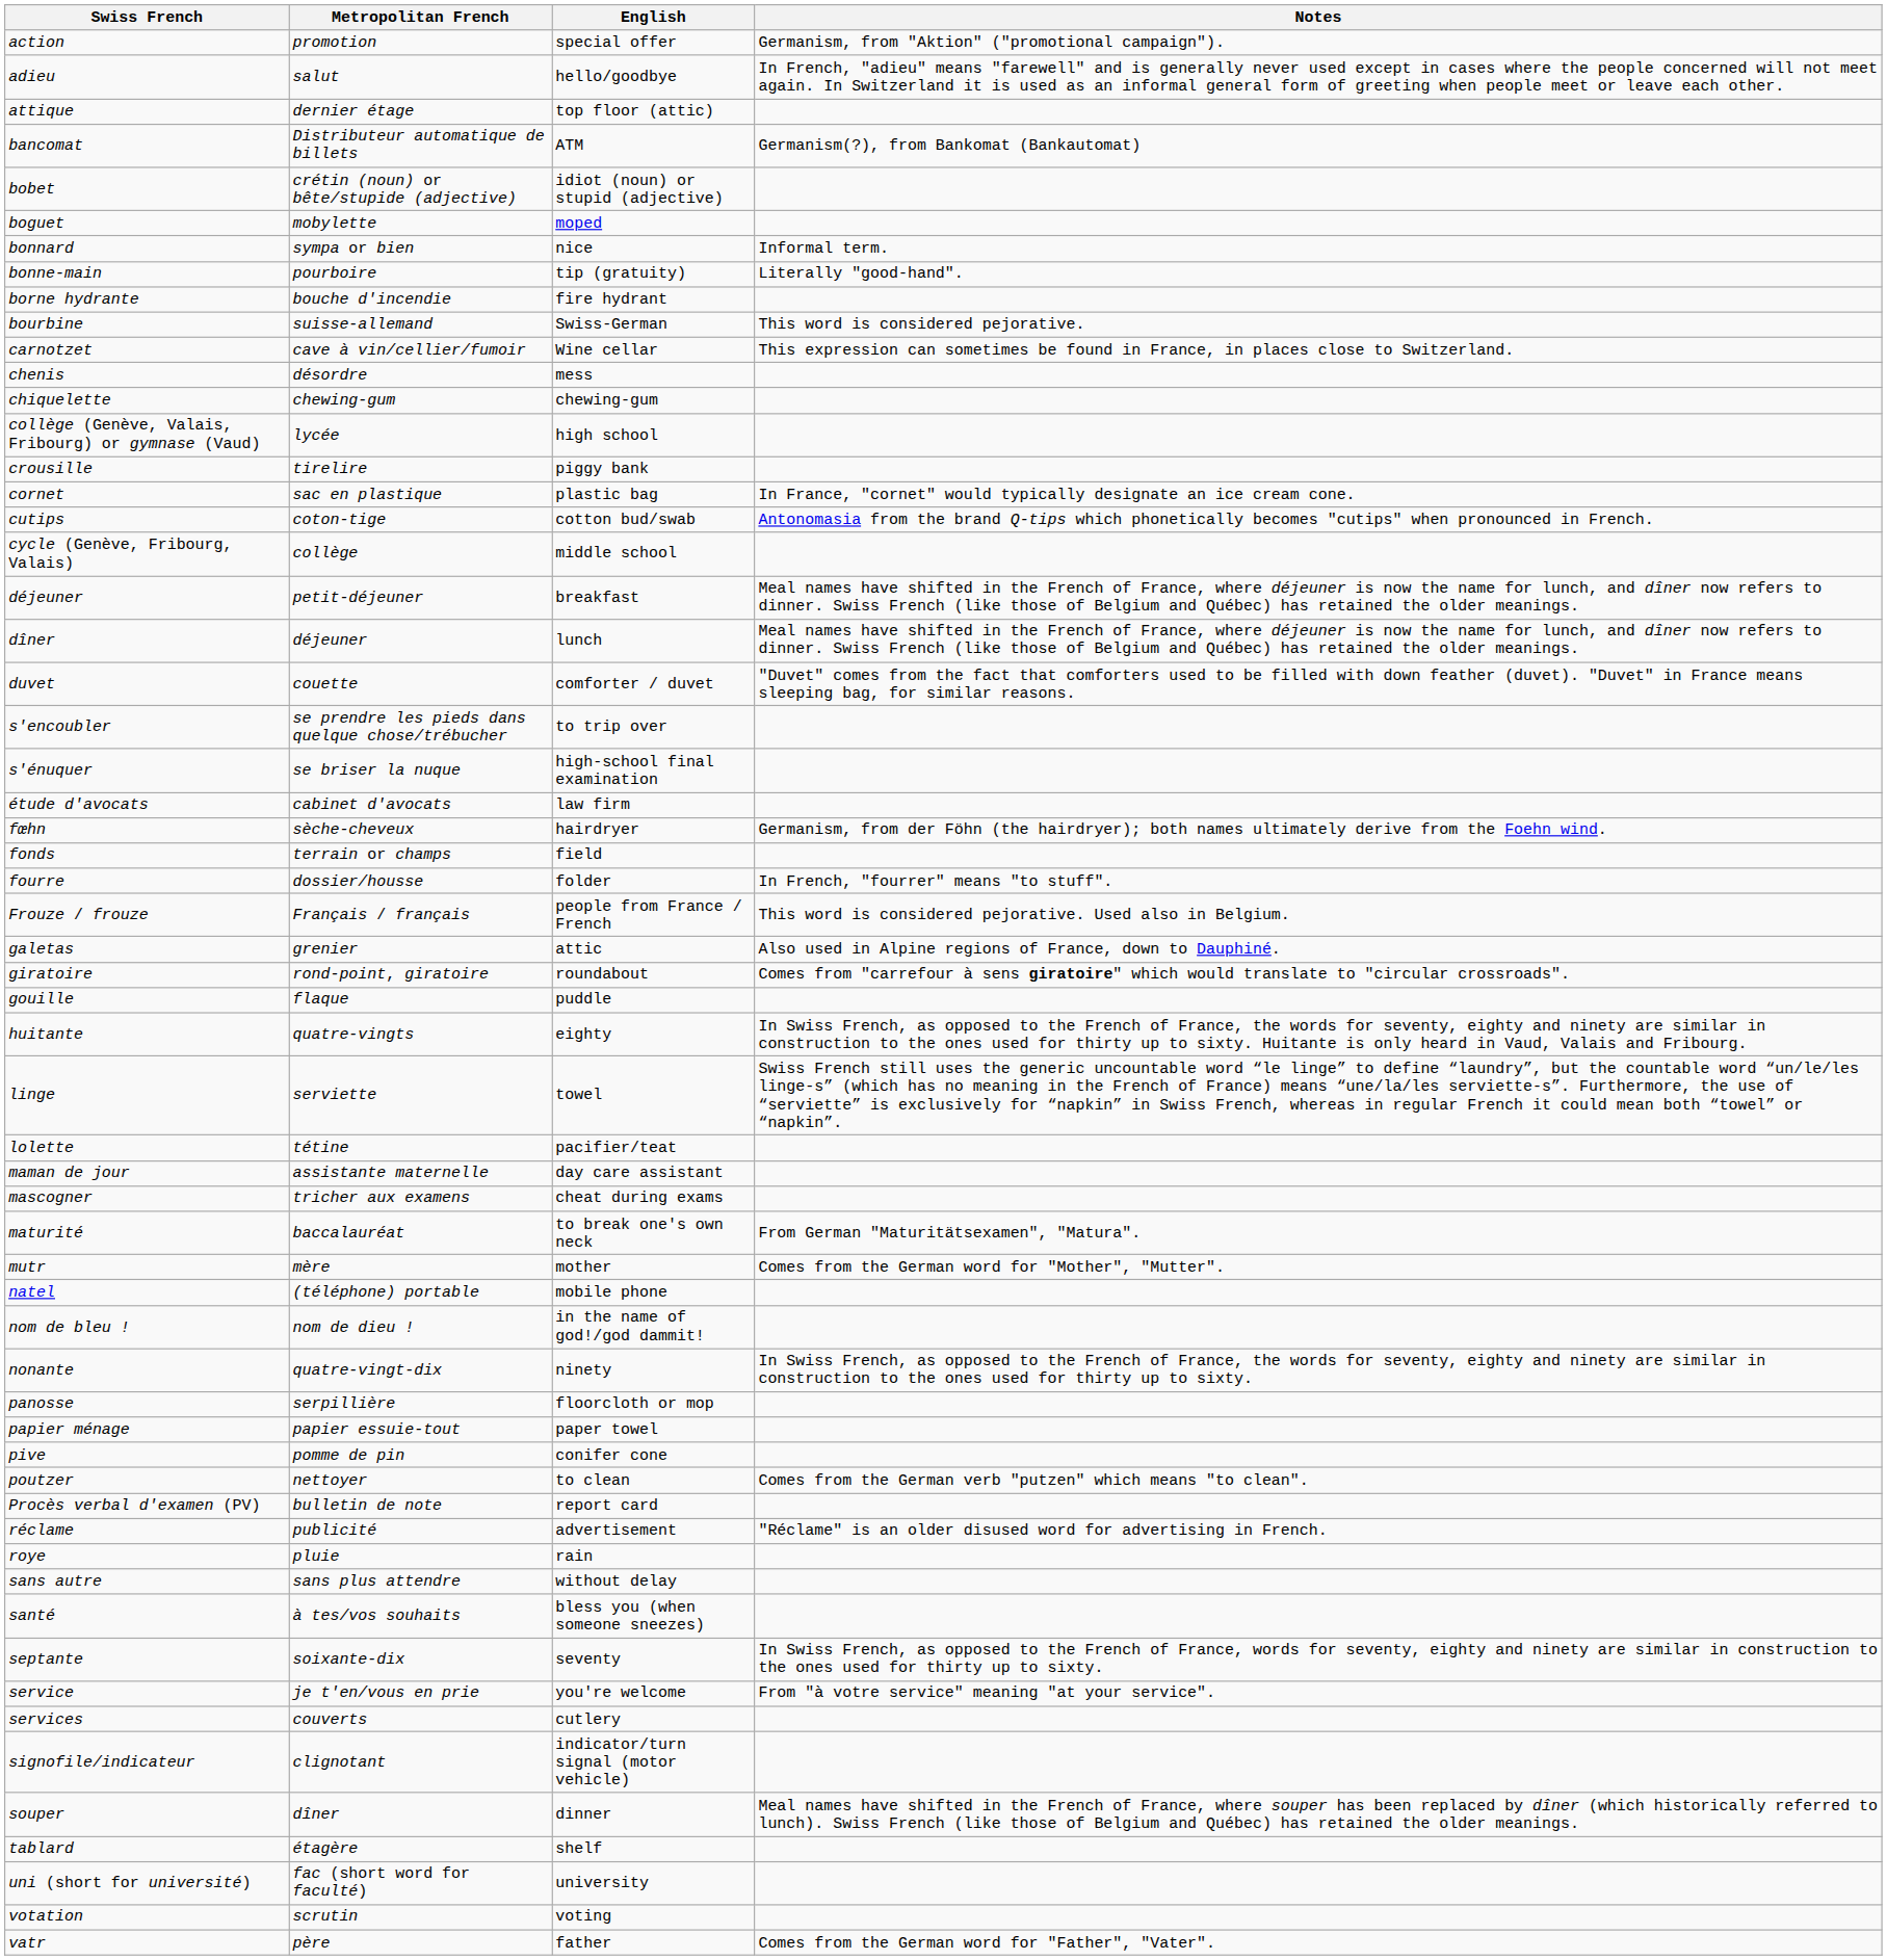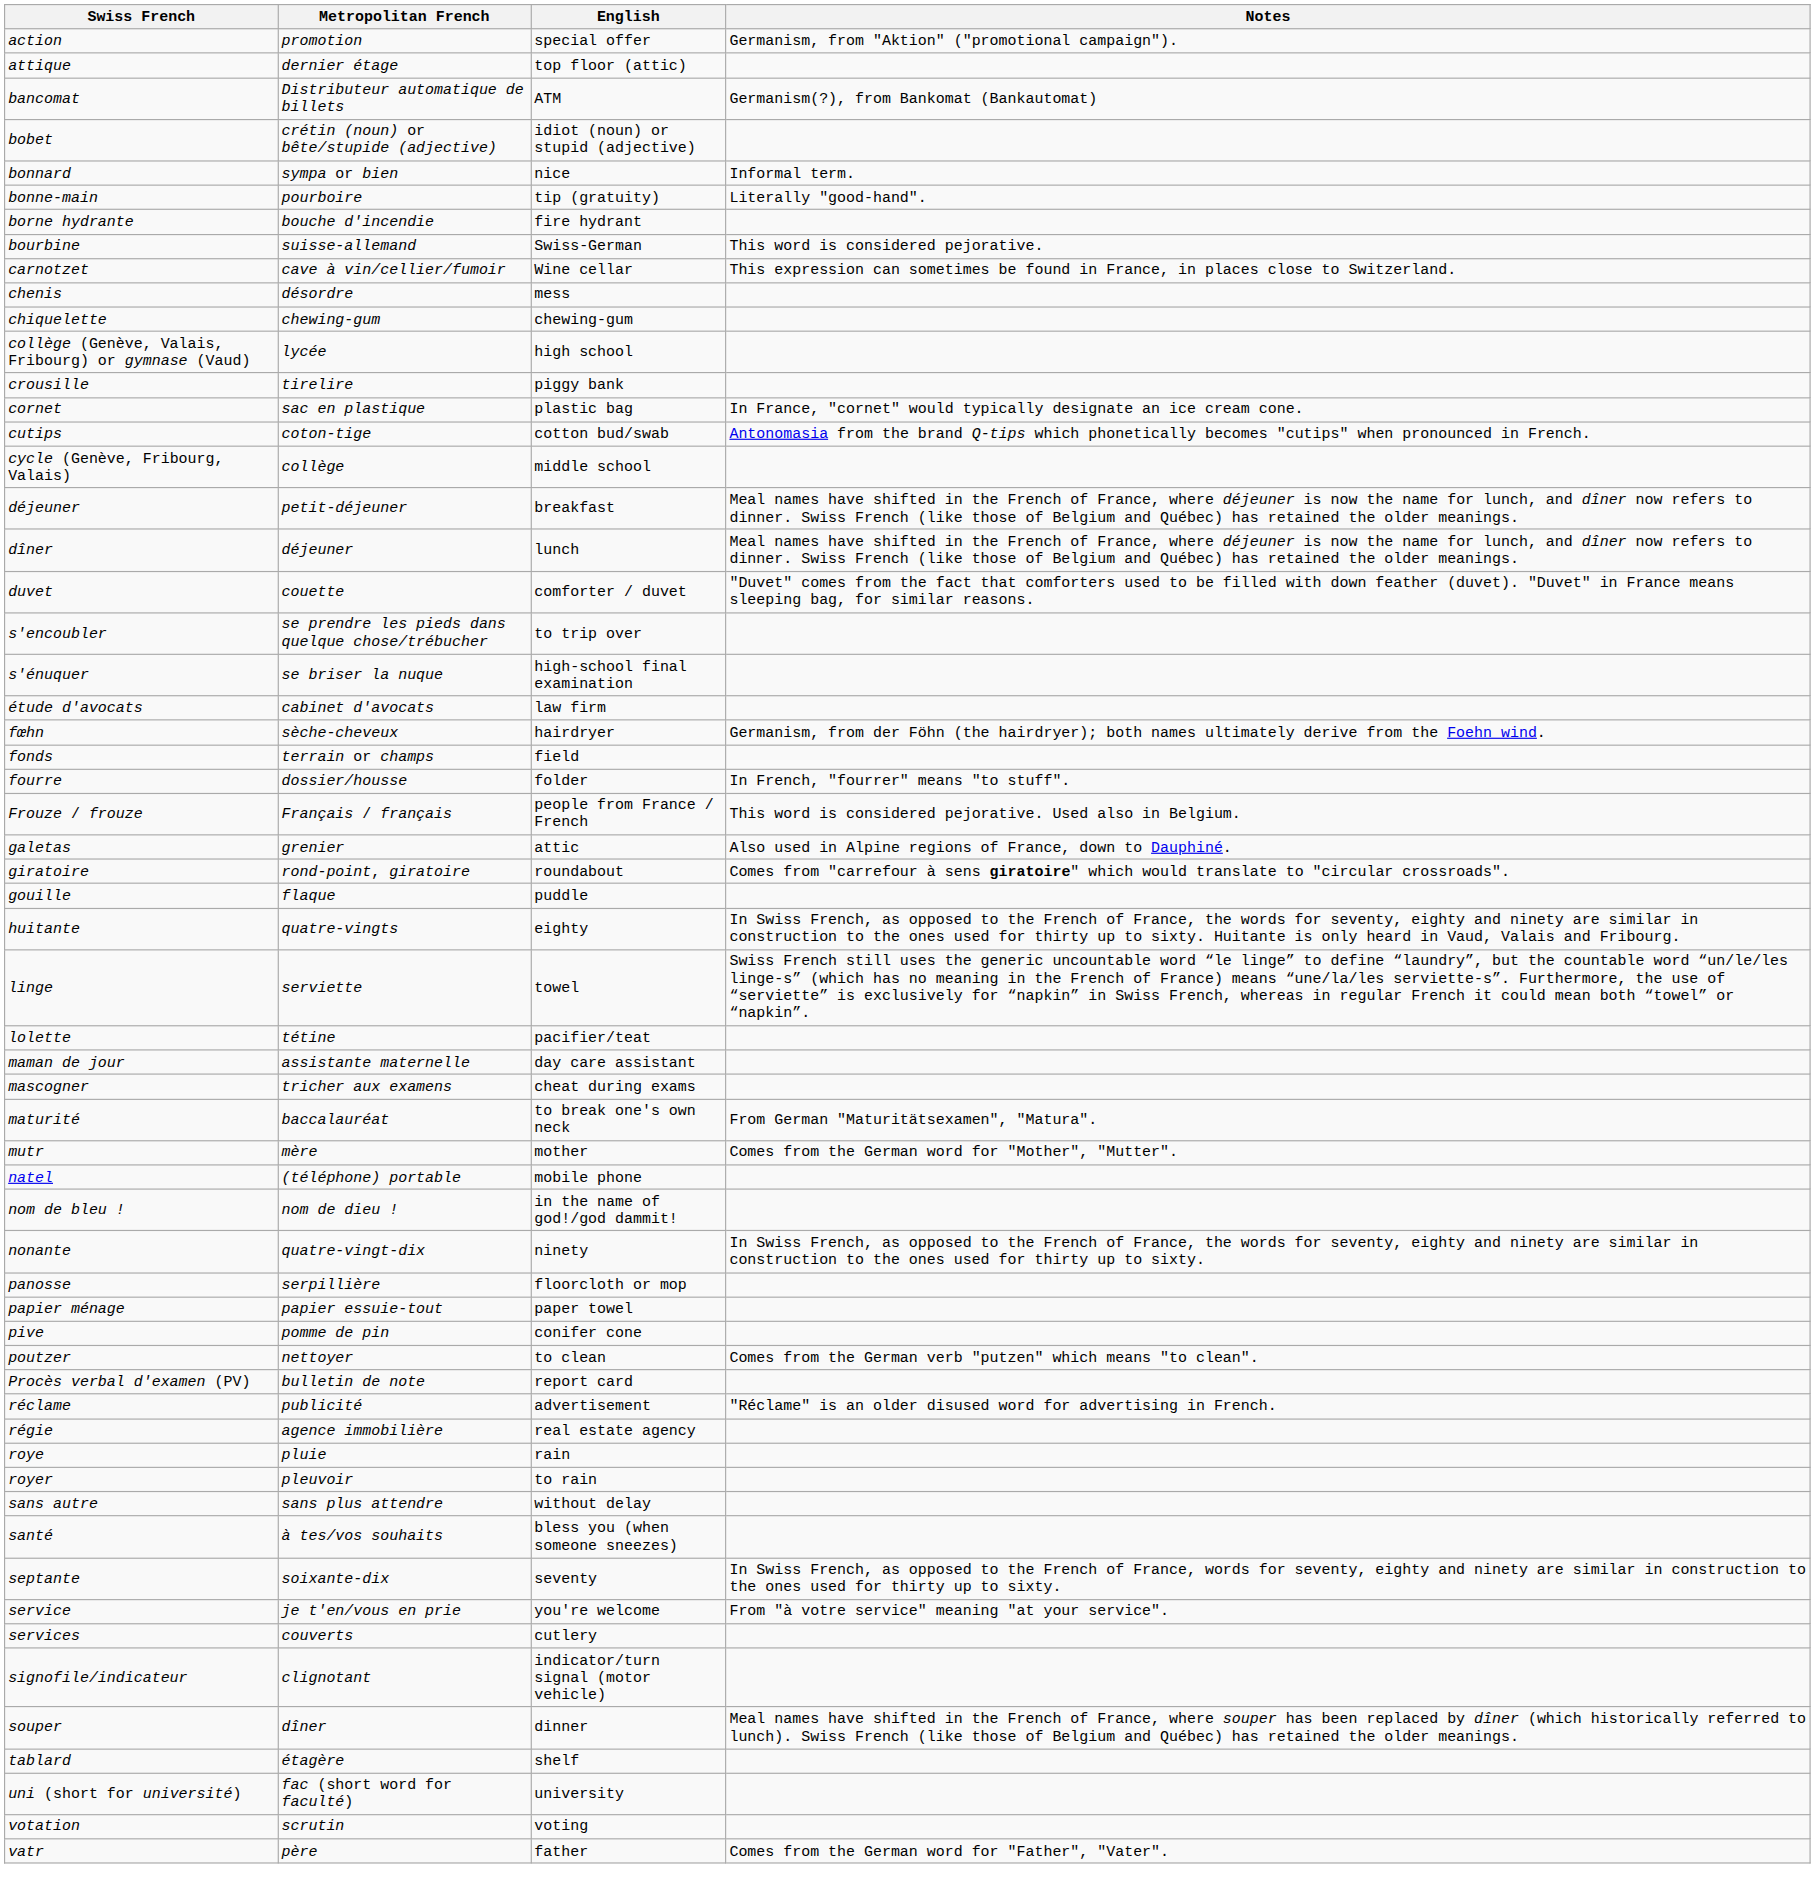- row: adieu | salut | hello/goodbye | In French, "adieu" means "farewell" and is generally never used except in cases where the people concerned will not meet again. In Switzerland it is used as an informal general form of greeting when people meet or leave each other.
- row: boguet | mobylette | moped
+ row: régie | agence immobilière | real estate agency
+ row: royer | pleuvoir | to rain
